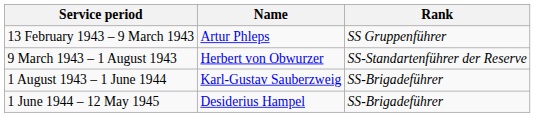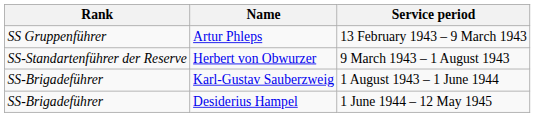columns swapped: Rank <-> Service period
